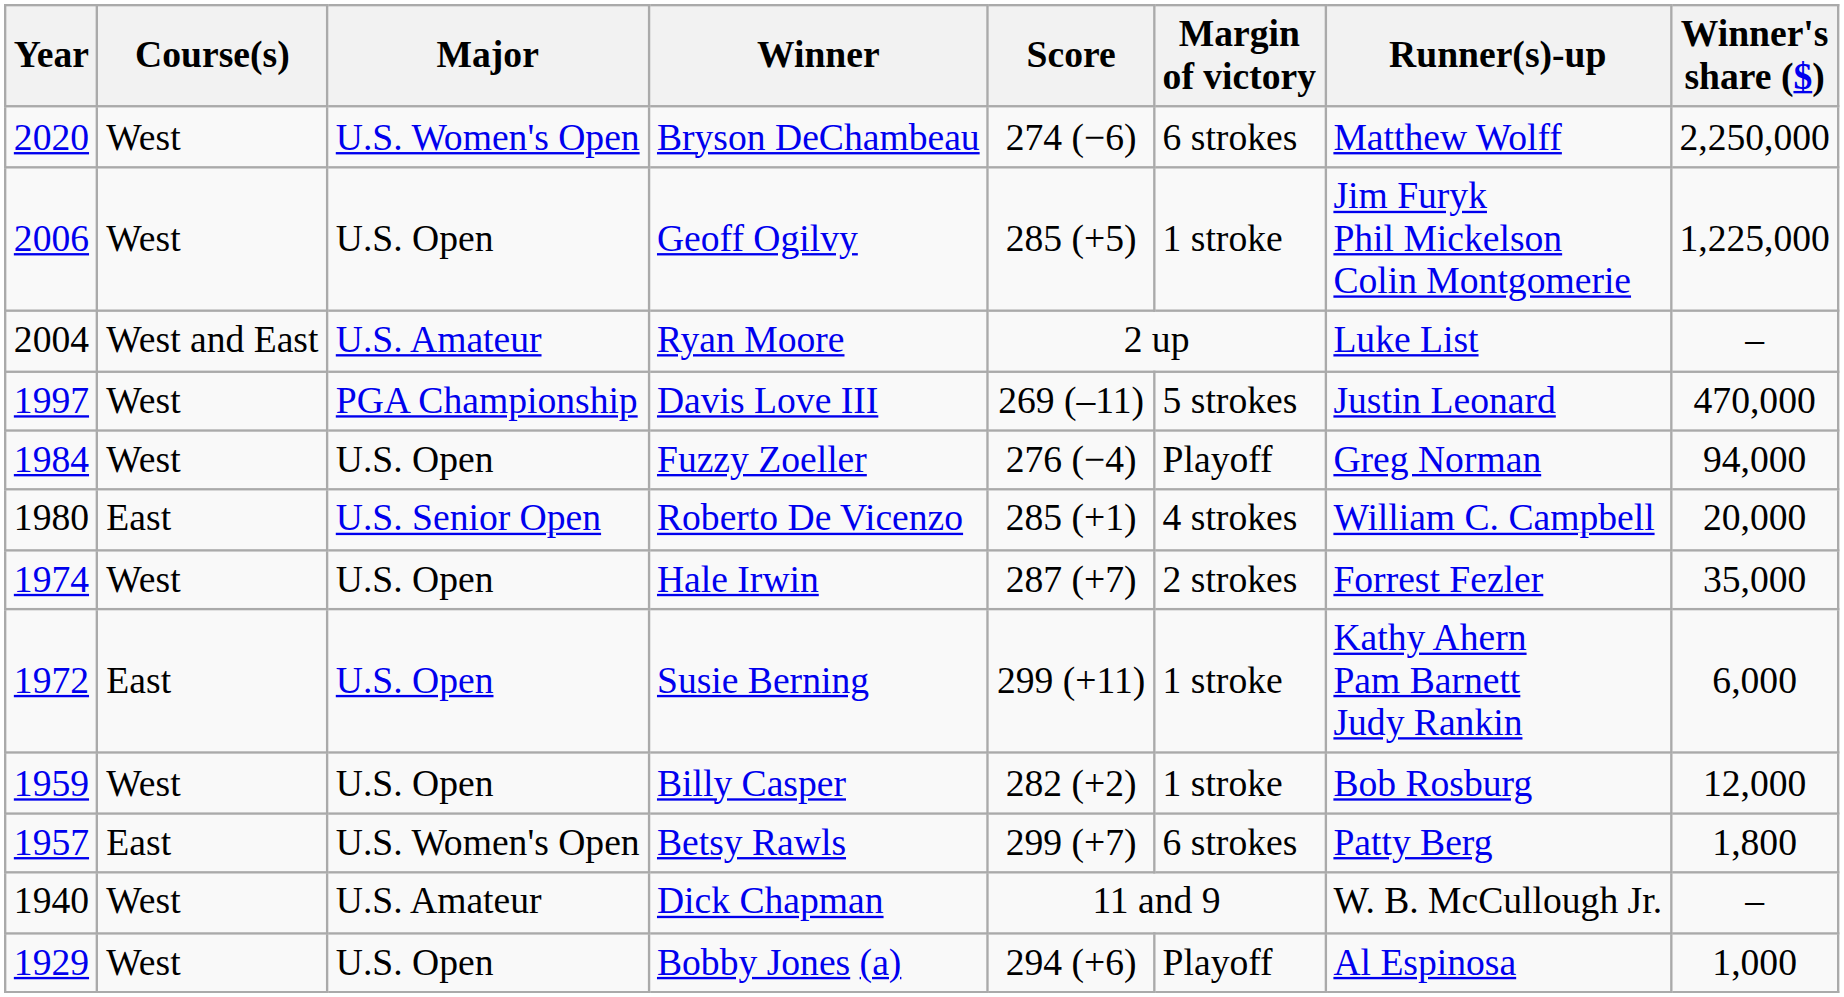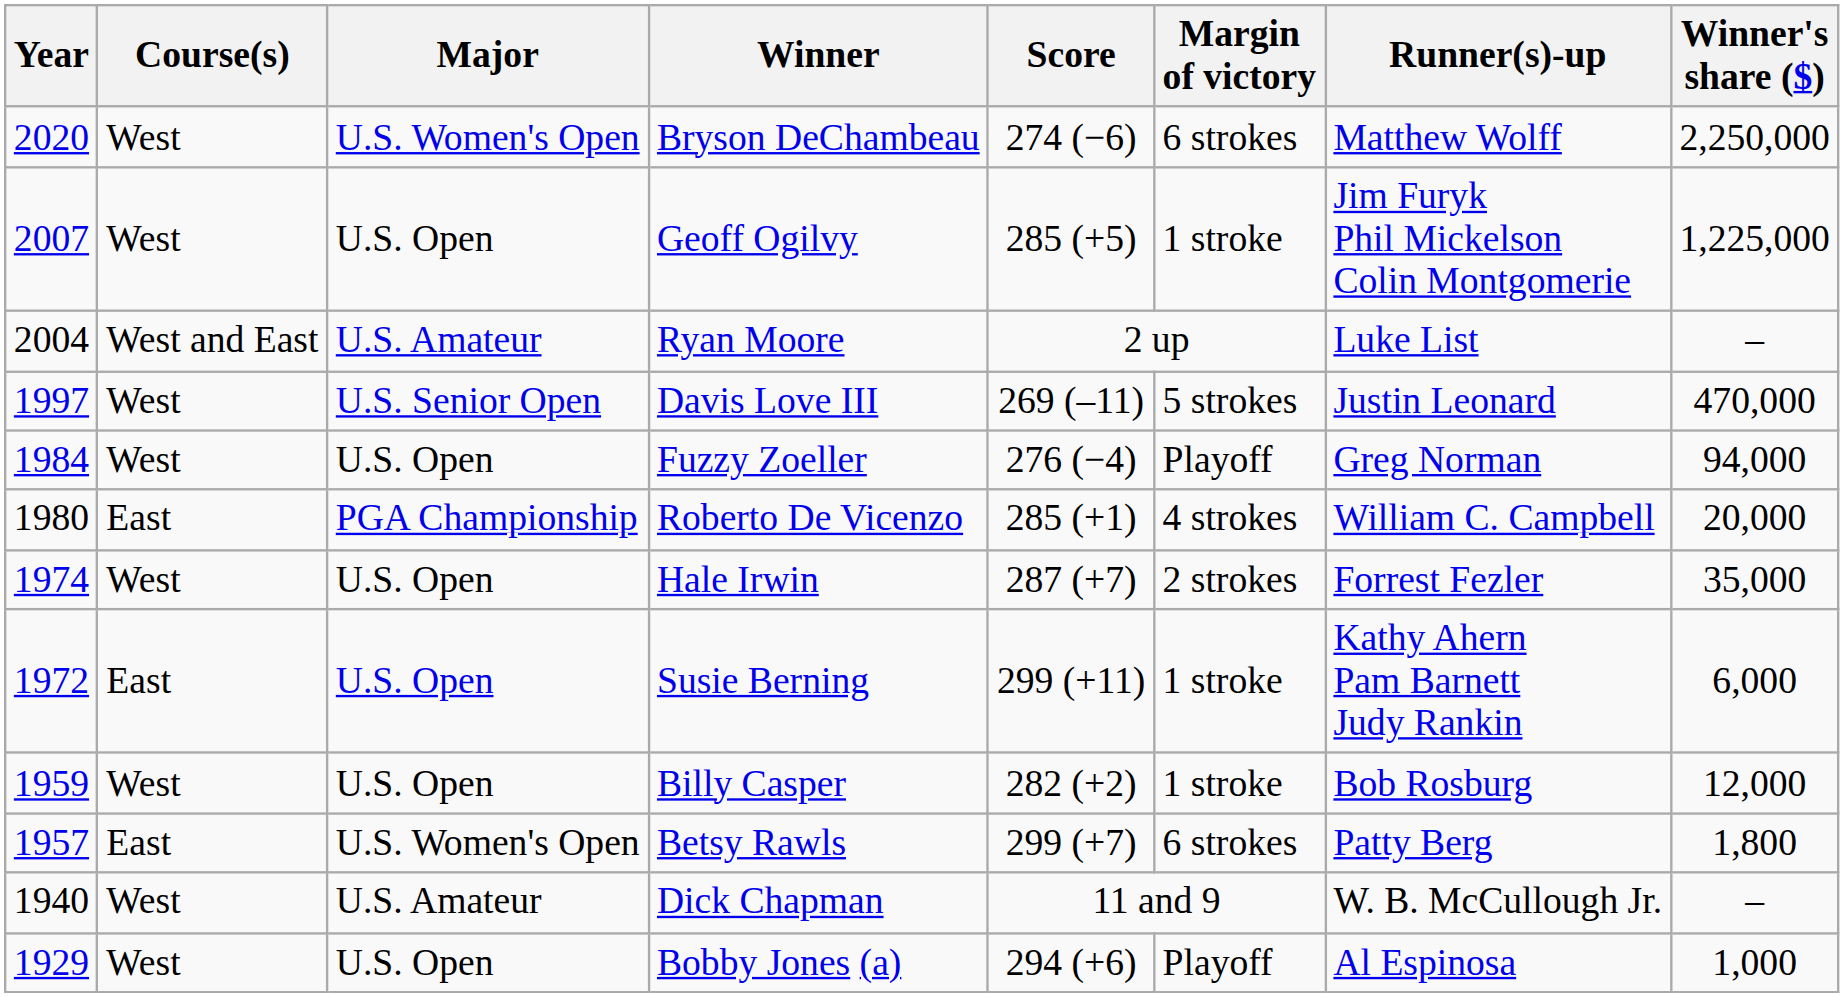Geoff Ogilvy | Year: 2006 -> 2007
Davis Love III | Major: PGA Championship -> U.S. Senior Open
Roberto De Vicenzo | Major: U.S. Senior Open -> PGA Championship
